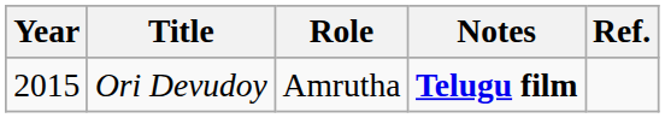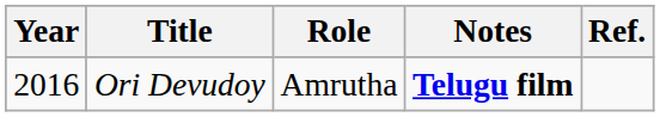Ori Devudoy | Year: 2015 -> 2016
